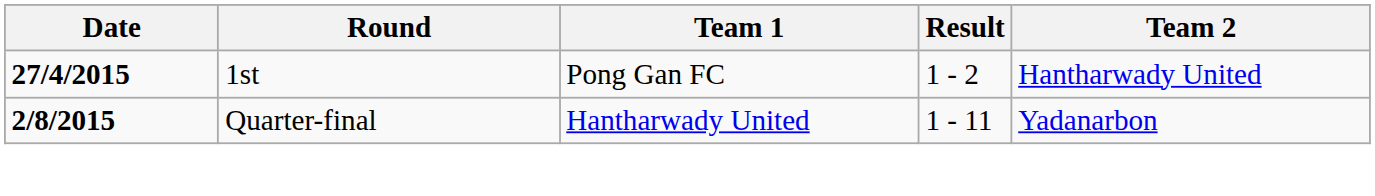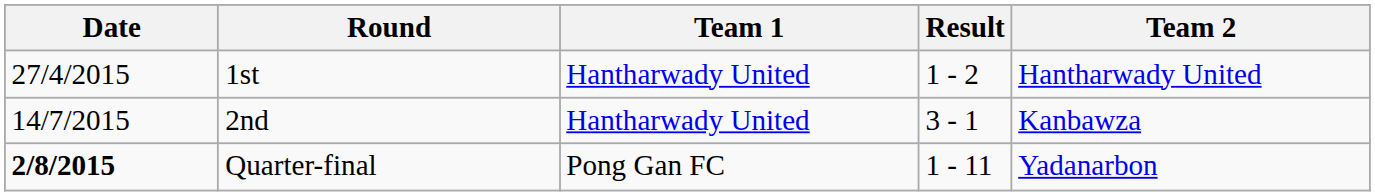1st | Date: bold -> normal
1st | Team 1: Pong Gan FC -> Hantharwady United
+ row: 14/7/2015 | 2nd | Hantharwady United | 3 - 1 | Kanbawza
Quarter-final | Team 1: Hantharwady United -> Pong Gan FC
